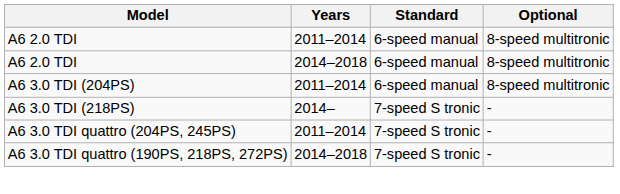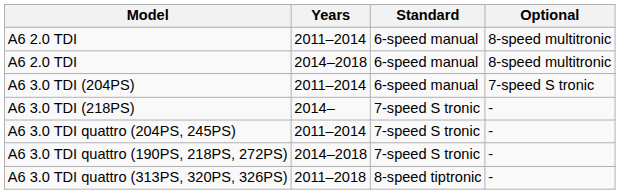A6 3.0 TDI (204PS) | Optional: 8-speed multitronic -> 7-speed S tronic
+ row: A6 3.0 TDI quattro (313PS, 320PS, 326PS) | 2011–2018 | 8-speed tiptronic | -
